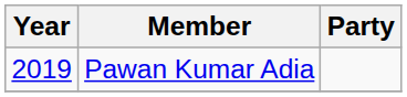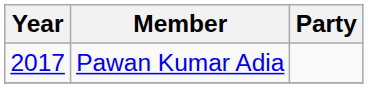Pawan Kumar Adia | Year: 2019 -> 2017
